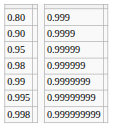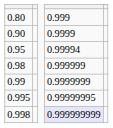0.95 | column 4: 0.99999 -> 0.99994
0.995 | column 4: 0.99999999 -> 0.99999995
0.998 | column 4: no background -> lavender background
